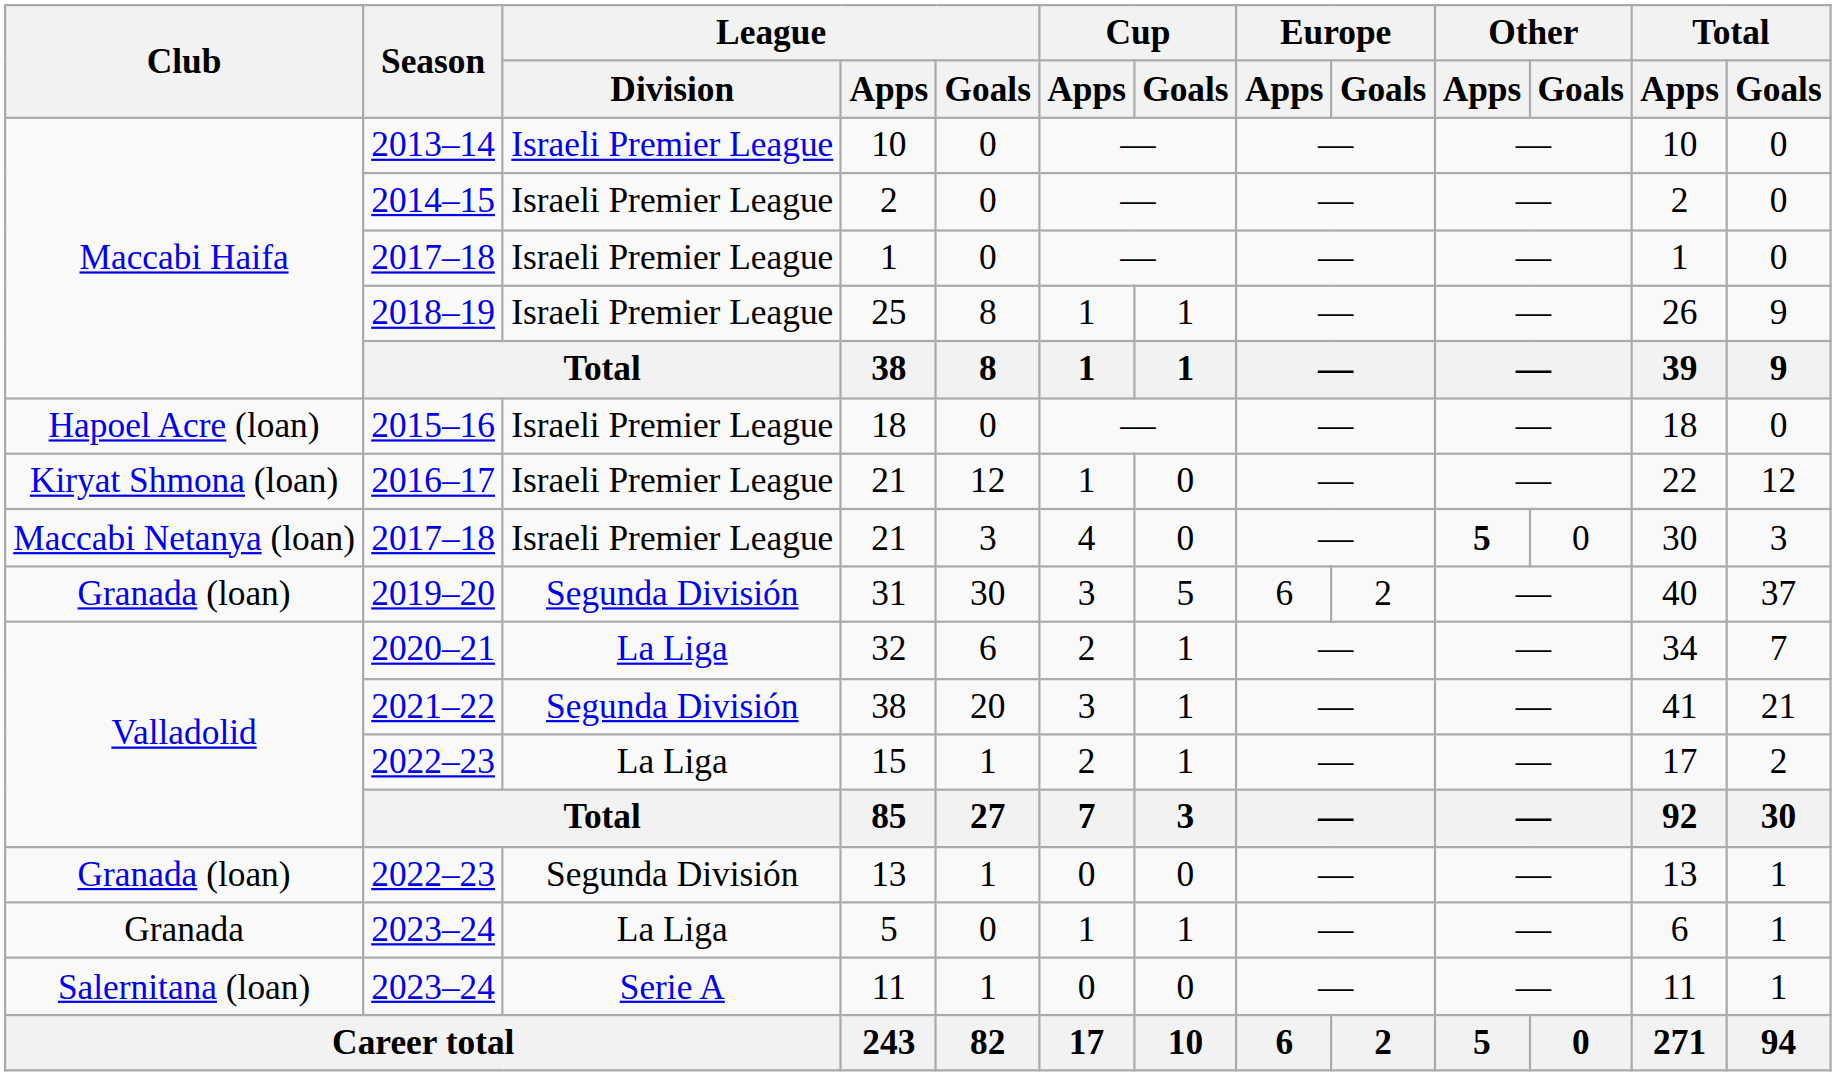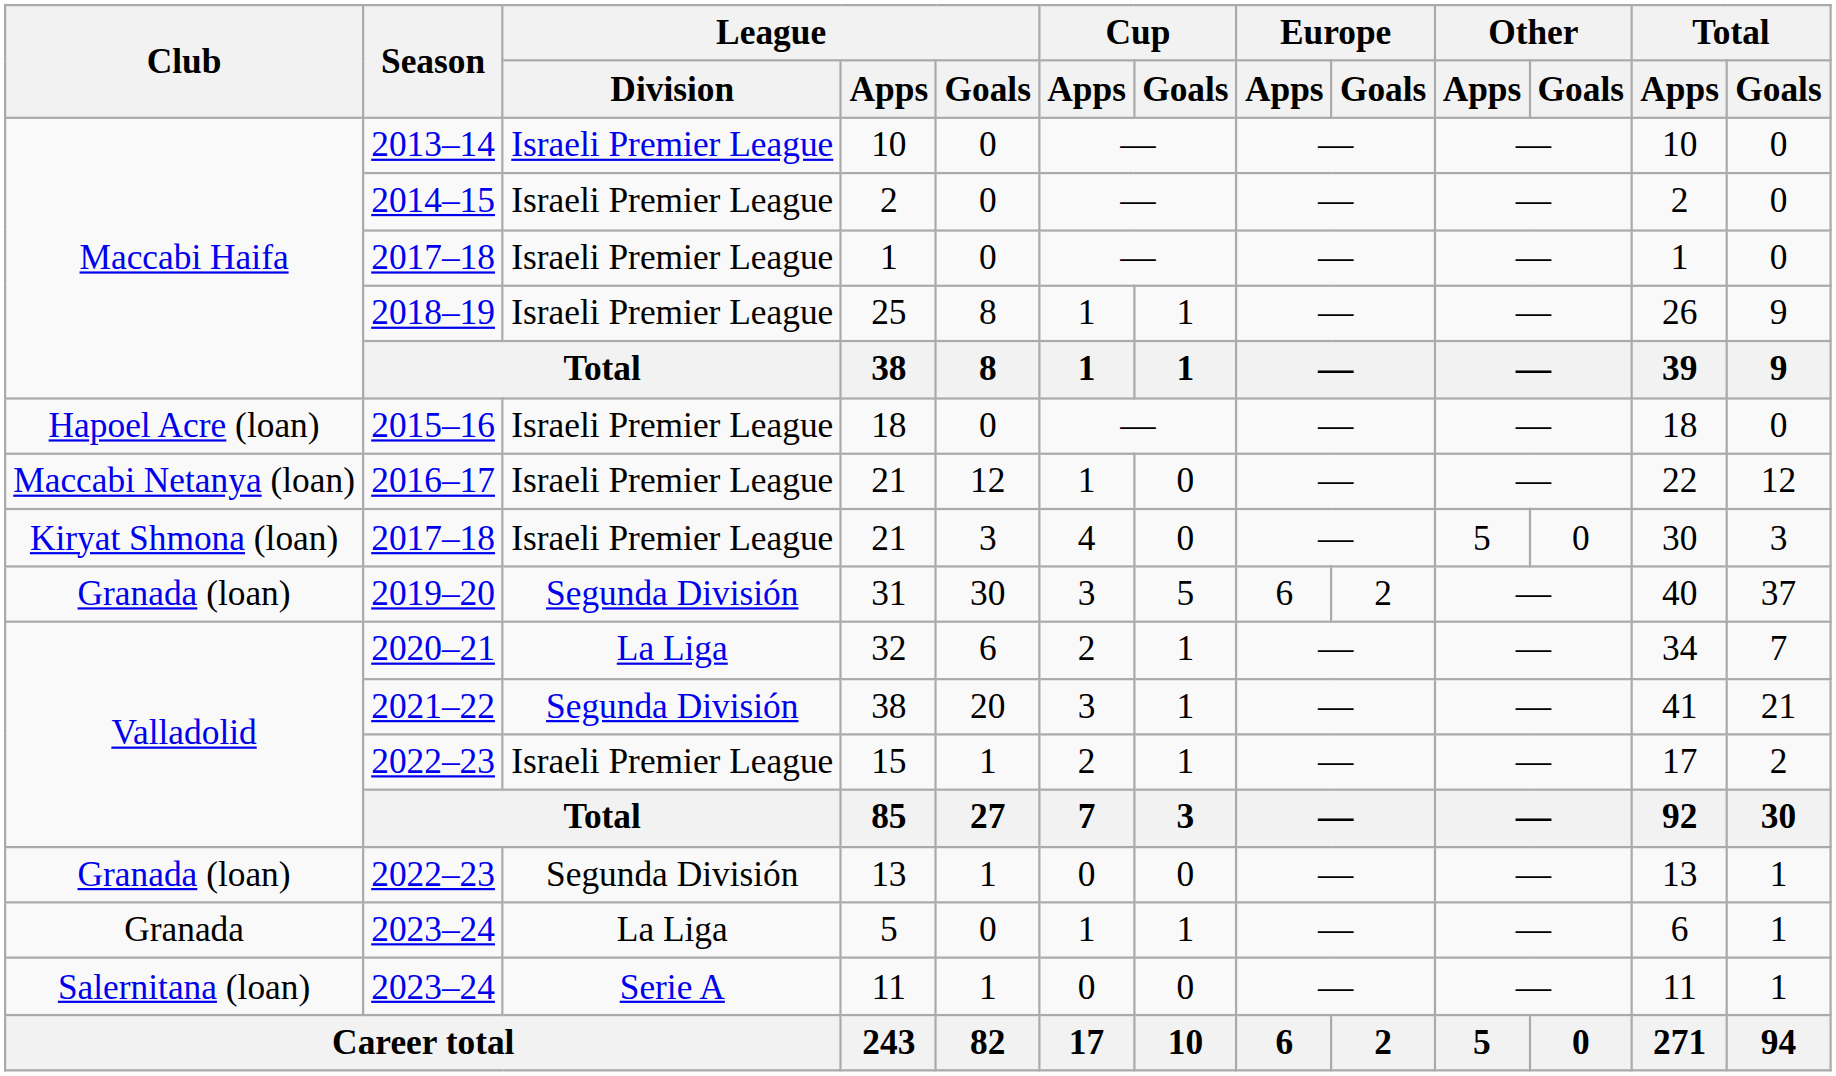2016–17 / 21 | Club: Kiryat Shmona (loan) -> Maccabi Netanya (loan)
2017–18 / 21 | Club: Maccabi Netanya (loan) -> Kiryat Shmona (loan)
2017–18 / 21 | Other / Apps: bold -> normal
15 | League / Division: La Liga -> Israeli Premier League
